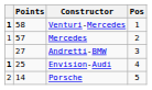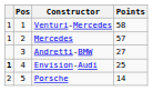columns swapped: Pos <-> Points
Venturi-Mercedes | column 1: bold -> normal
